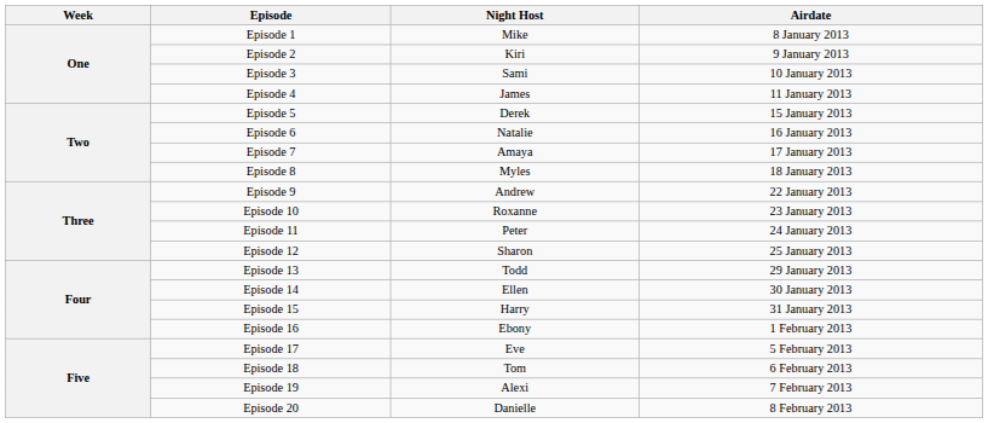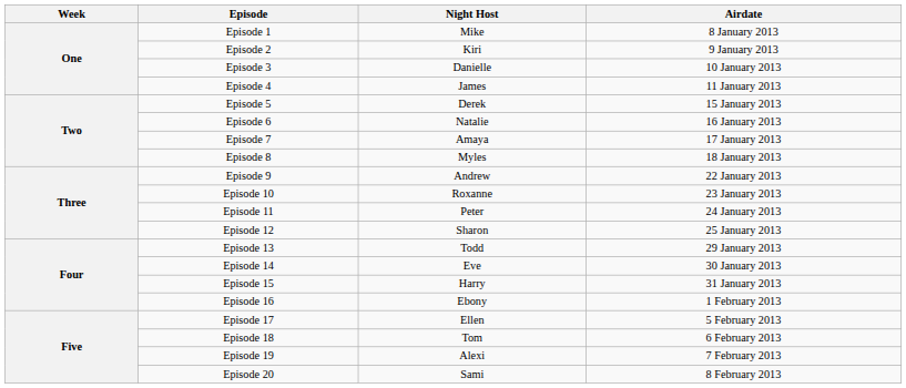Episode 3 | Night Host: Sami -> Danielle
Episode 14 | Night Host: Ellen -> Eve
Episode 17 | Night Host: Eve -> Ellen
Episode 20 | Night Host: Danielle -> Sami
